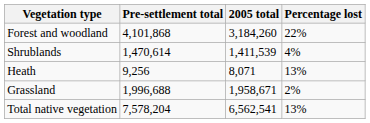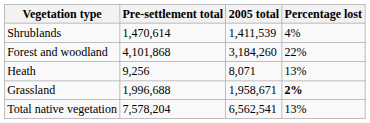rows swapped: Forest and woodland <-> Shrublands
Grassland | Percentage lost: normal -> bold
